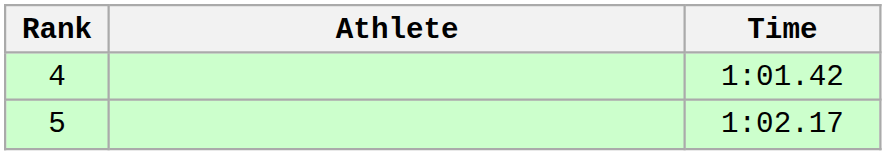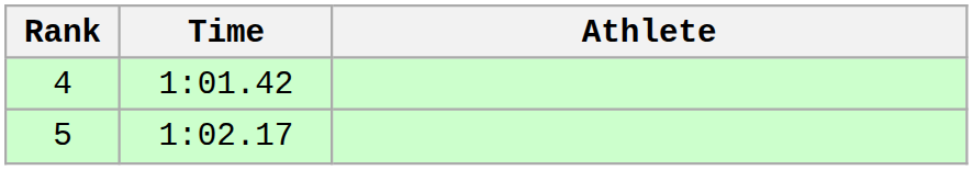columns swapped: Athlete <-> Time
